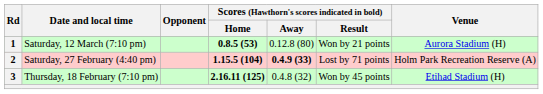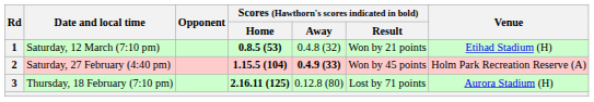1 | Scores (Hawthorn's scores indicated in bold) / Away: 0.12.8 (80) -> 0.4.8 (32)
1 | Venue: Aurora Stadium (H) -> Etihad Stadium (H)
2 | Scores (Hawthorn's scores indicated in bold) / Result: Lost by 71 points -> Won by 45 points
3 | Scores (Hawthorn's scores indicated in bold) / Away: 0.4.8 (32) -> 0.12.8 (80)
3 | Scores (Hawthorn's scores indicated in bold) / Result: Won by 45 points -> Lost by 71 points
3 | Venue: Etihad Stadium (H) -> Aurora Stadium (H)
